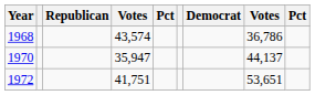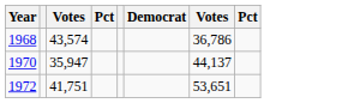- column: Republican
